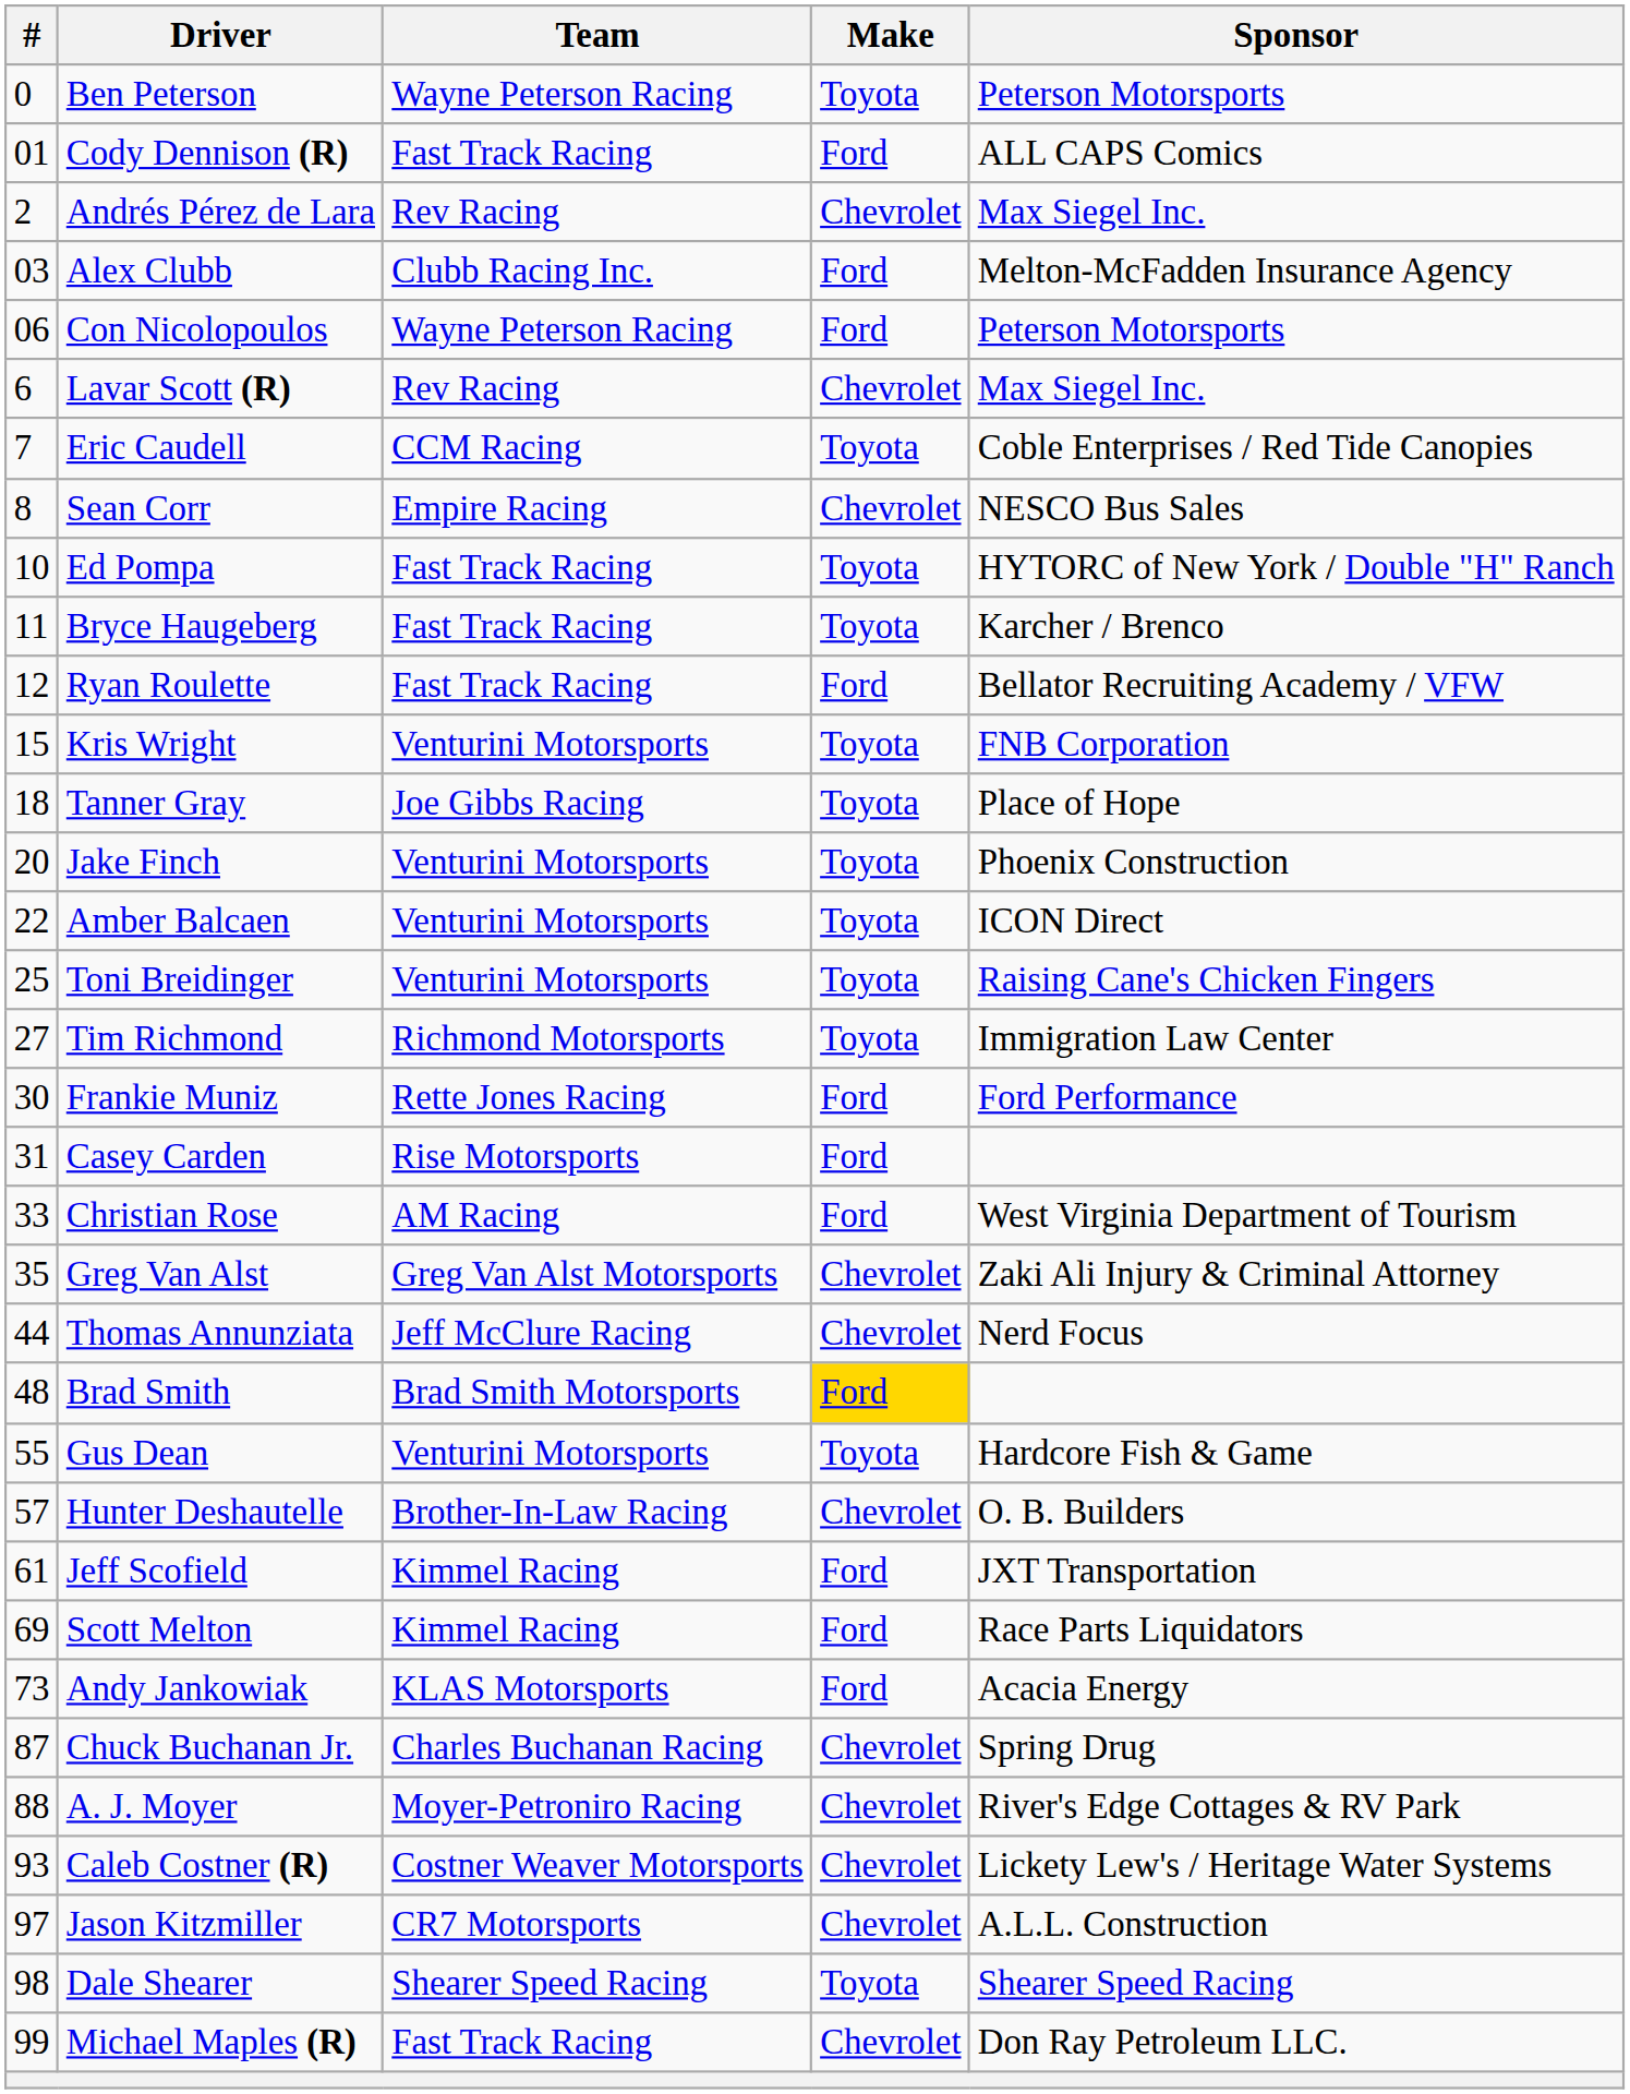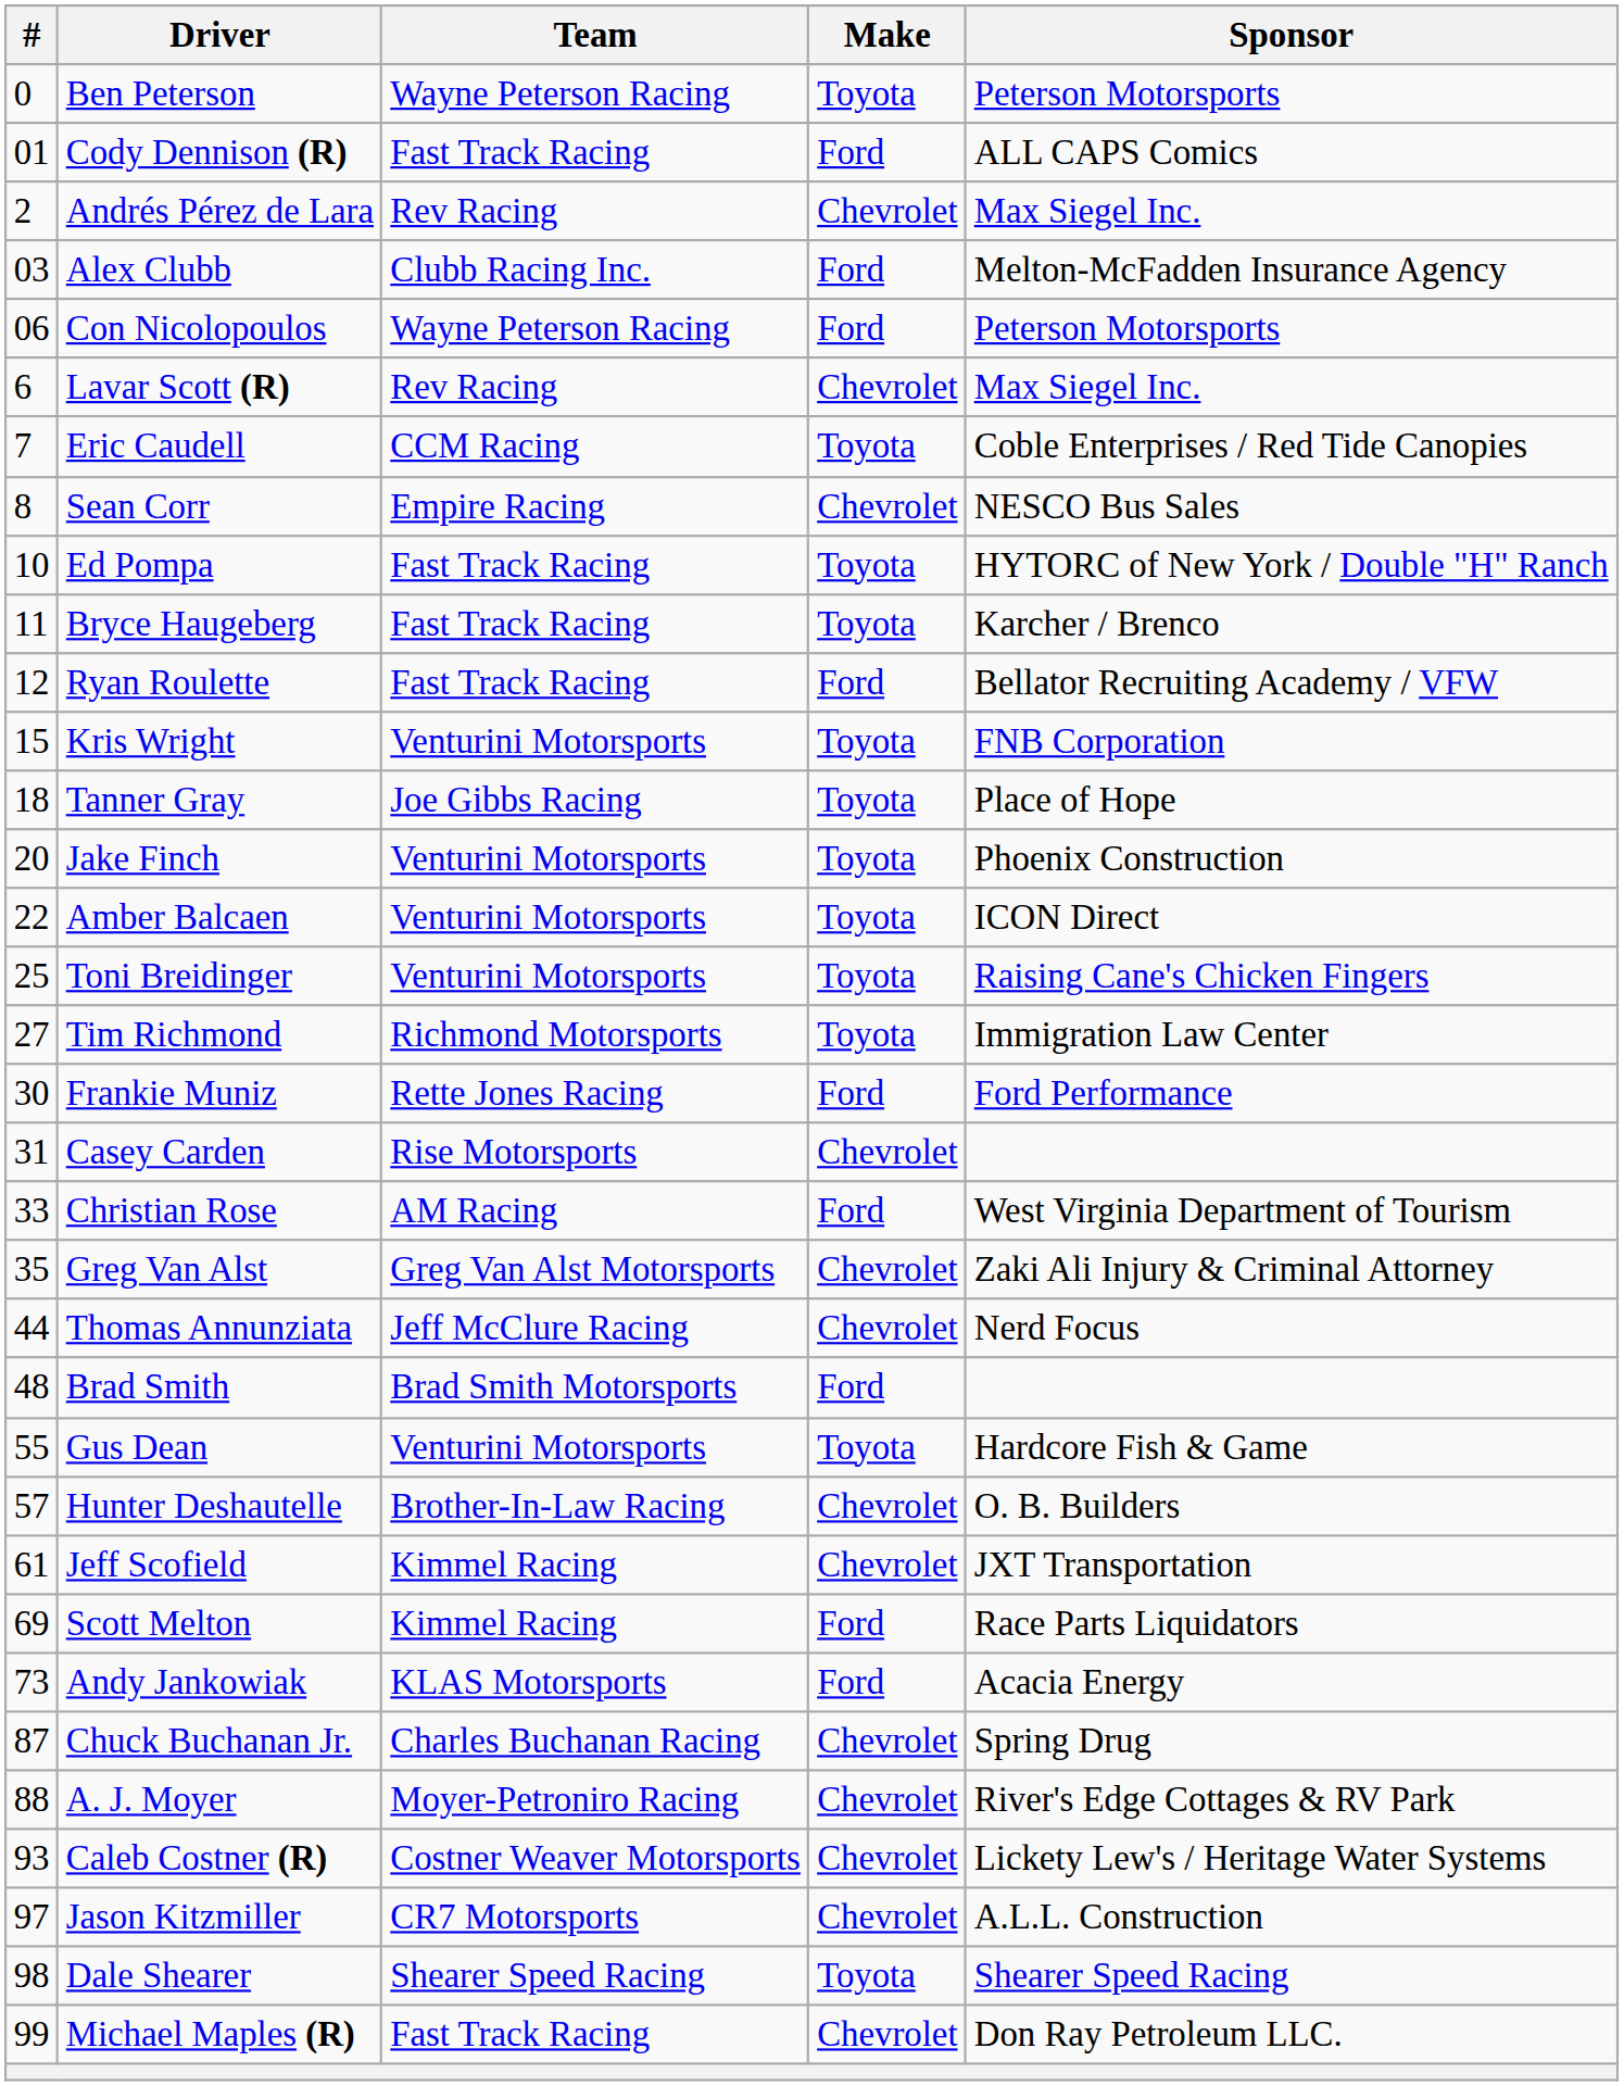Casey Carden | Make: Ford -> Chevrolet
Brad Smith | Make: gold background -> no background
Jeff Scofield | Make: Ford -> Chevrolet
